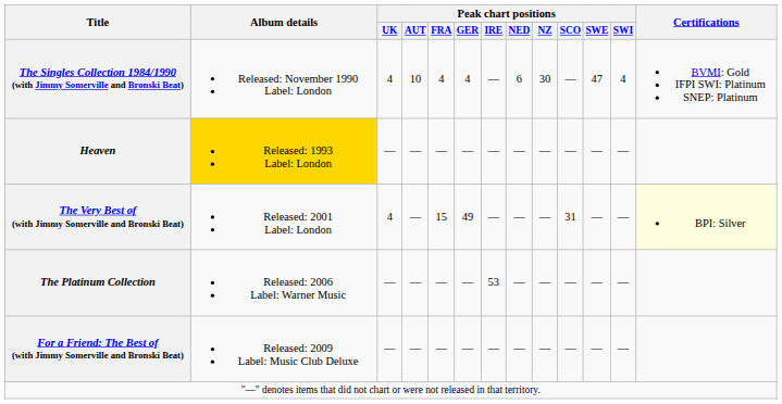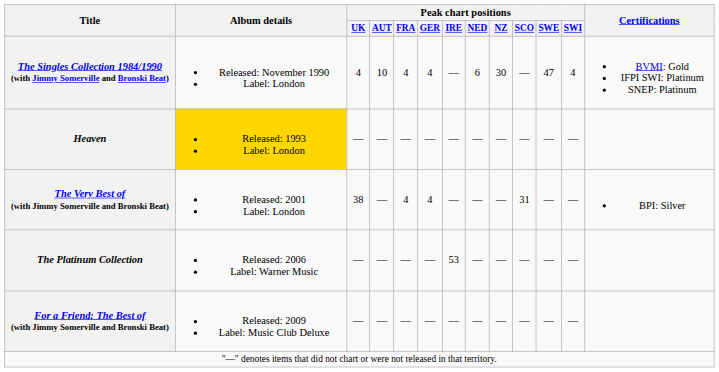The Very Best of (with Jimmy Somerville and Bronski Beat) | Peak chart positions / UK: 4 -> 38
The Very Best of (with Jimmy Somerville and Bronski Beat) | Peak chart positions / FRA: 15 -> 4
The Very Best of (with Jimmy Somerville and Bronski Beat) | Peak chart positions / GER: 49 -> 4
The Very Best of (with Jimmy Somerville and Bronski Beat) | Certifications: lightyellow background -> no background
